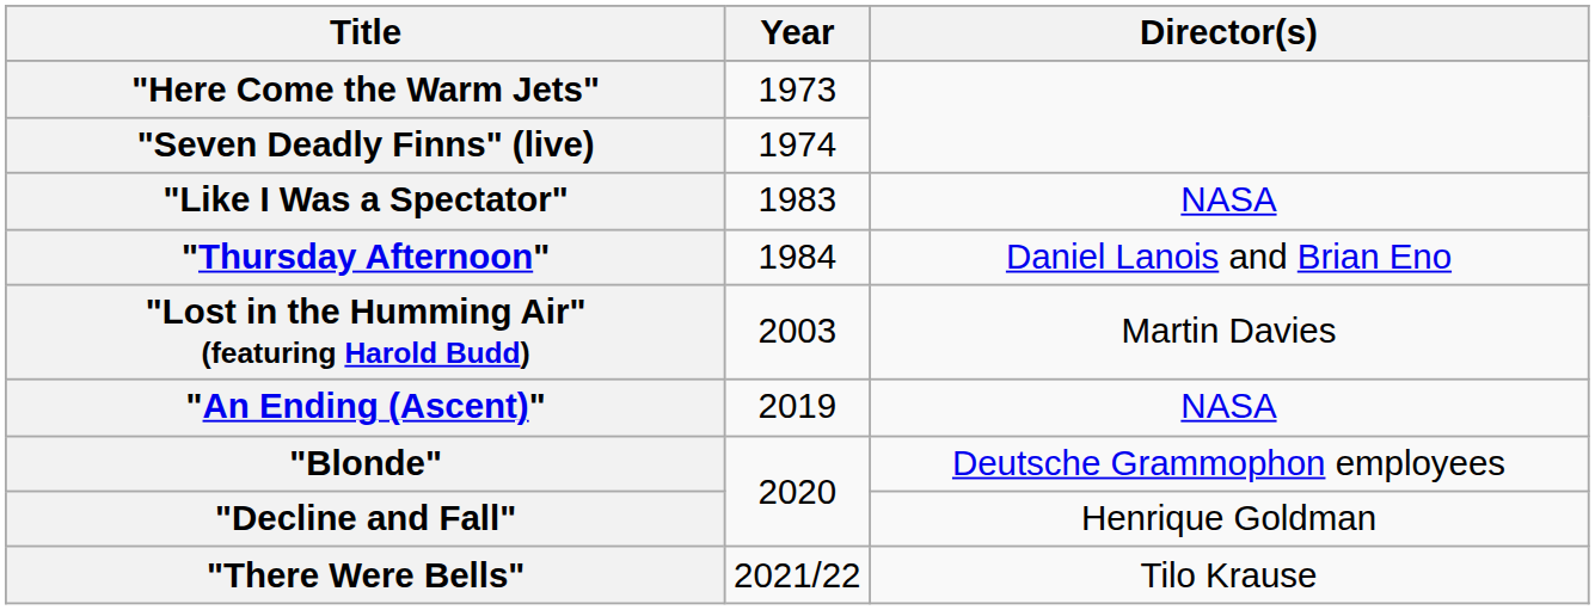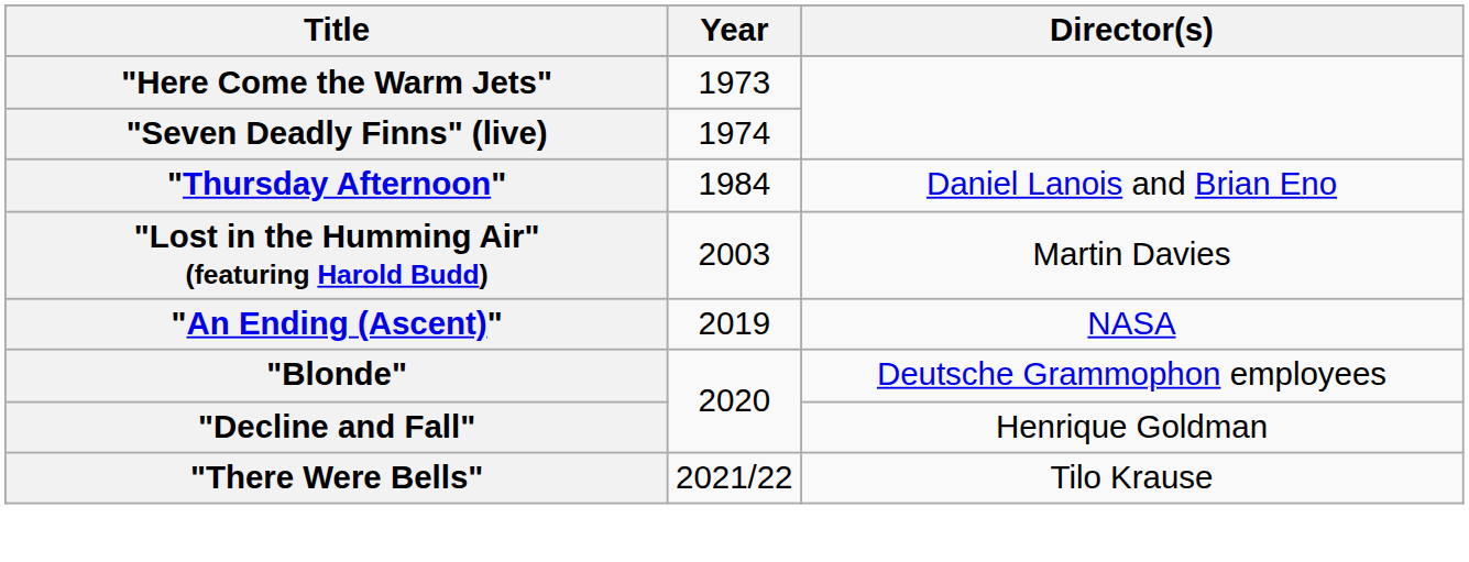- row: "Like I Was a Spectator" | 1983 | NASA
